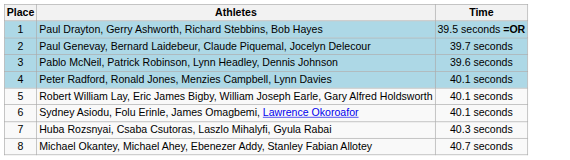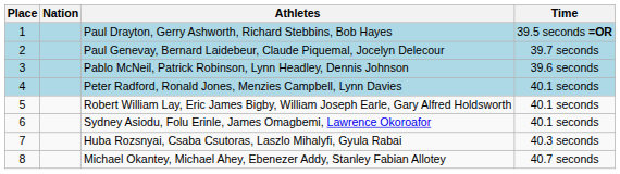+ column: Nation
